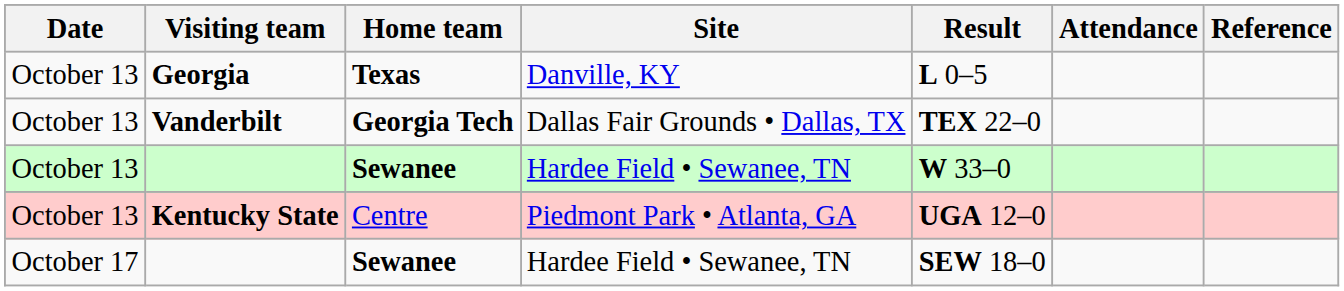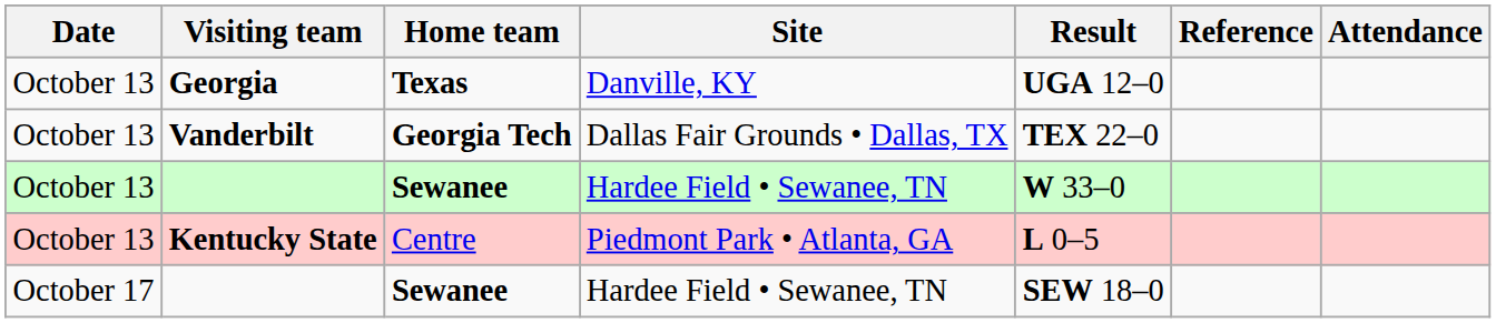columns swapped: Attendance <-> Reference
Georgia | Result: L 0–5 -> UGA 12–0
Kentucky State | Result: UGA 12–0 -> L 0–5
